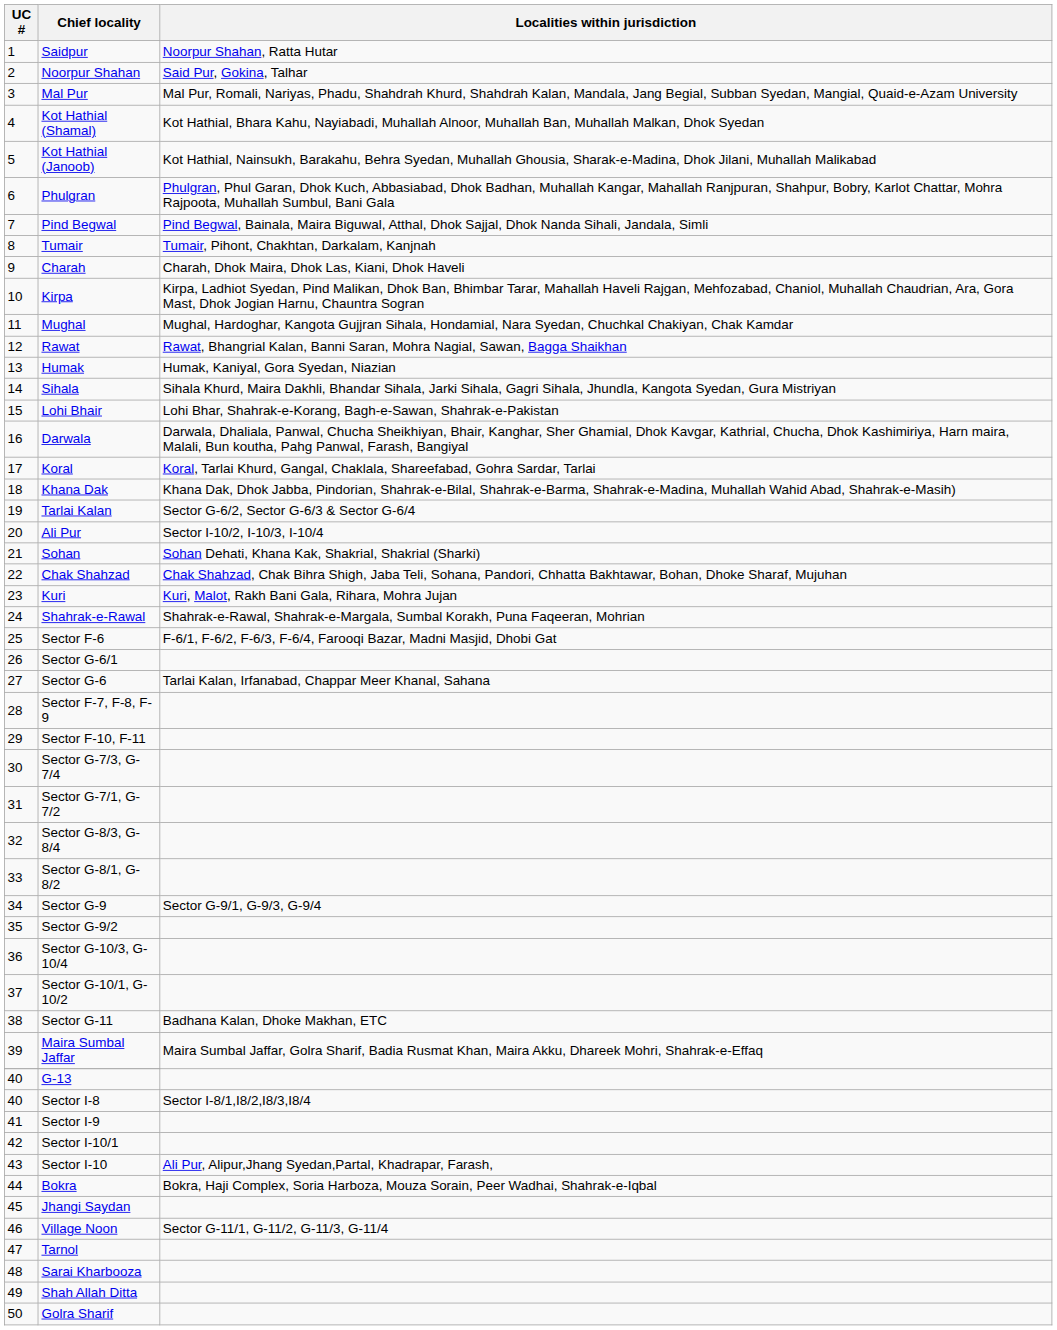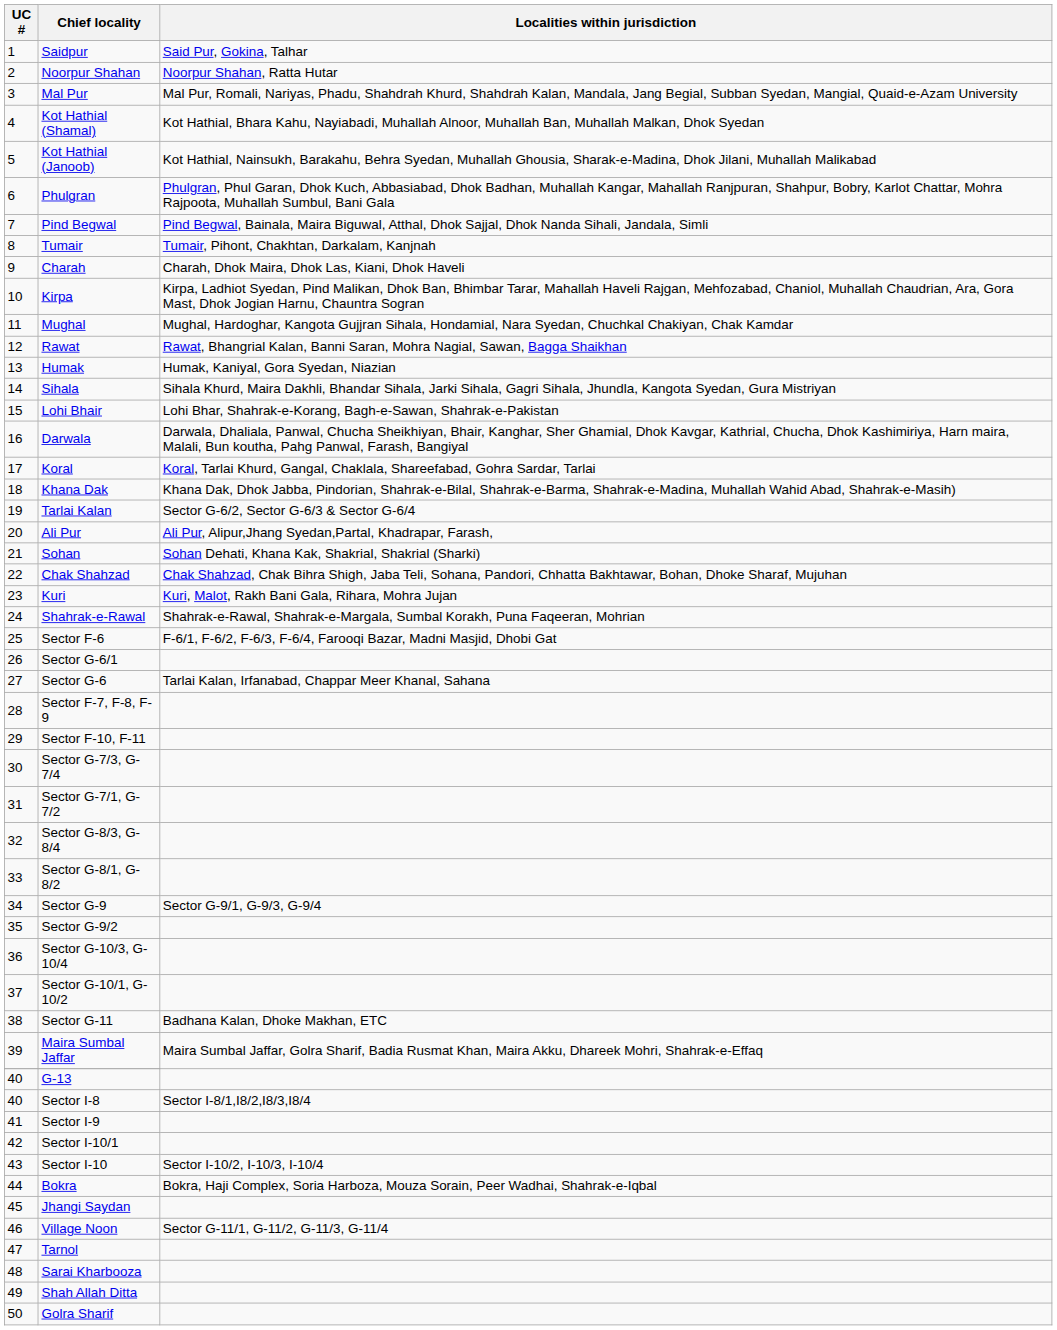Saidpur | Localities within jurisdiction: Noorpur Shahan, Ratta Hutar -> Said Pur, Gokina, Talhar
Noorpur Shahan | Localities within jurisdiction: Said Pur, Gokina, Talhar -> Noorpur Shahan, Ratta Hutar
Ali Pur | Localities within jurisdiction: Sector I-10/2, I-10/3, I-10/4 -> Ali Pur, Alipur,Jhang Syedan,Partal, Khadrapar, Farash,
Sector I-10 | Localities within jurisdiction: Ali Pur, Alipur,Jhang Syedan,Partal, Khadrapar, Farash, -> Sector I-10/2, I-10/3, I-10/4
